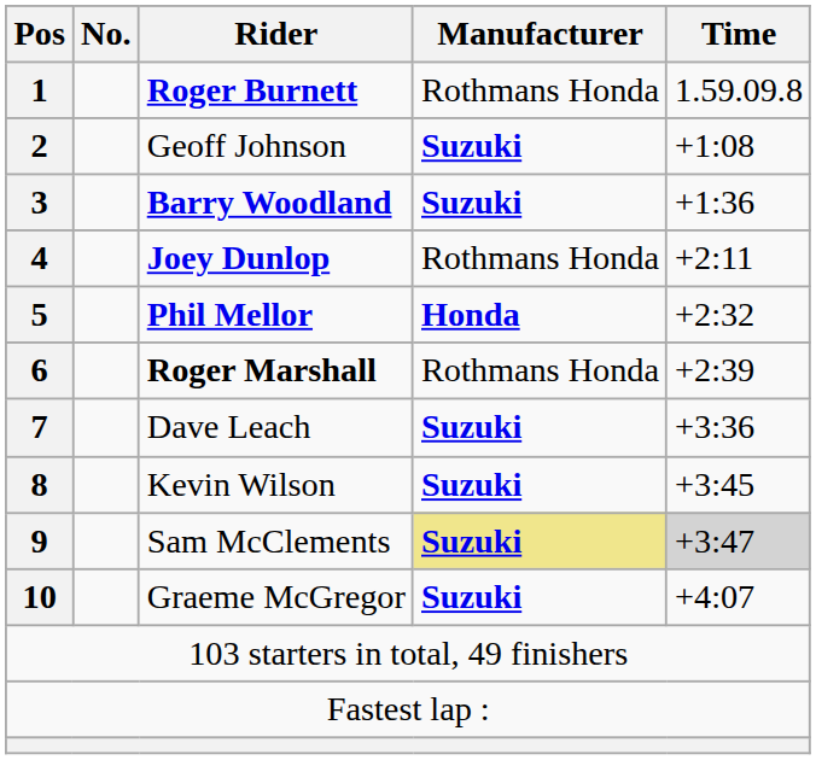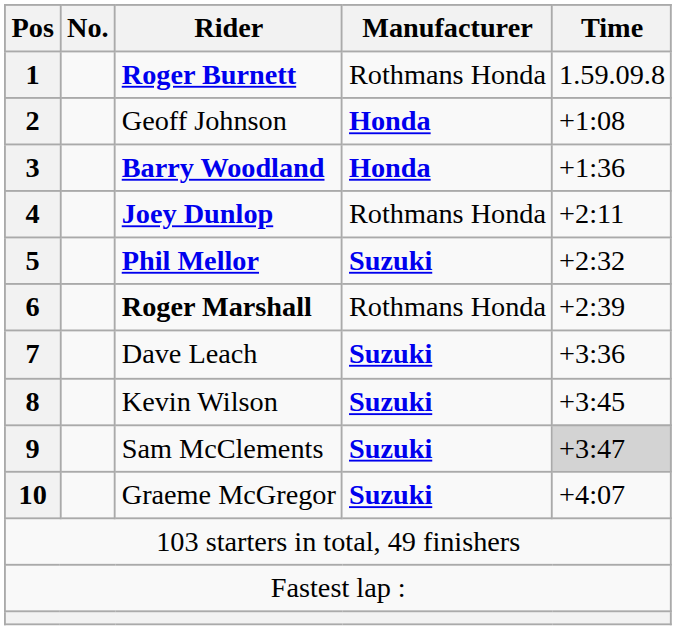Geoff Johnson | Manufacturer: Suzuki -> Honda
Barry Woodland | Manufacturer: Suzuki -> Honda
Phil Mellor | Manufacturer: Honda -> Suzuki
Sam McClements | Manufacturer: khaki background -> no background
